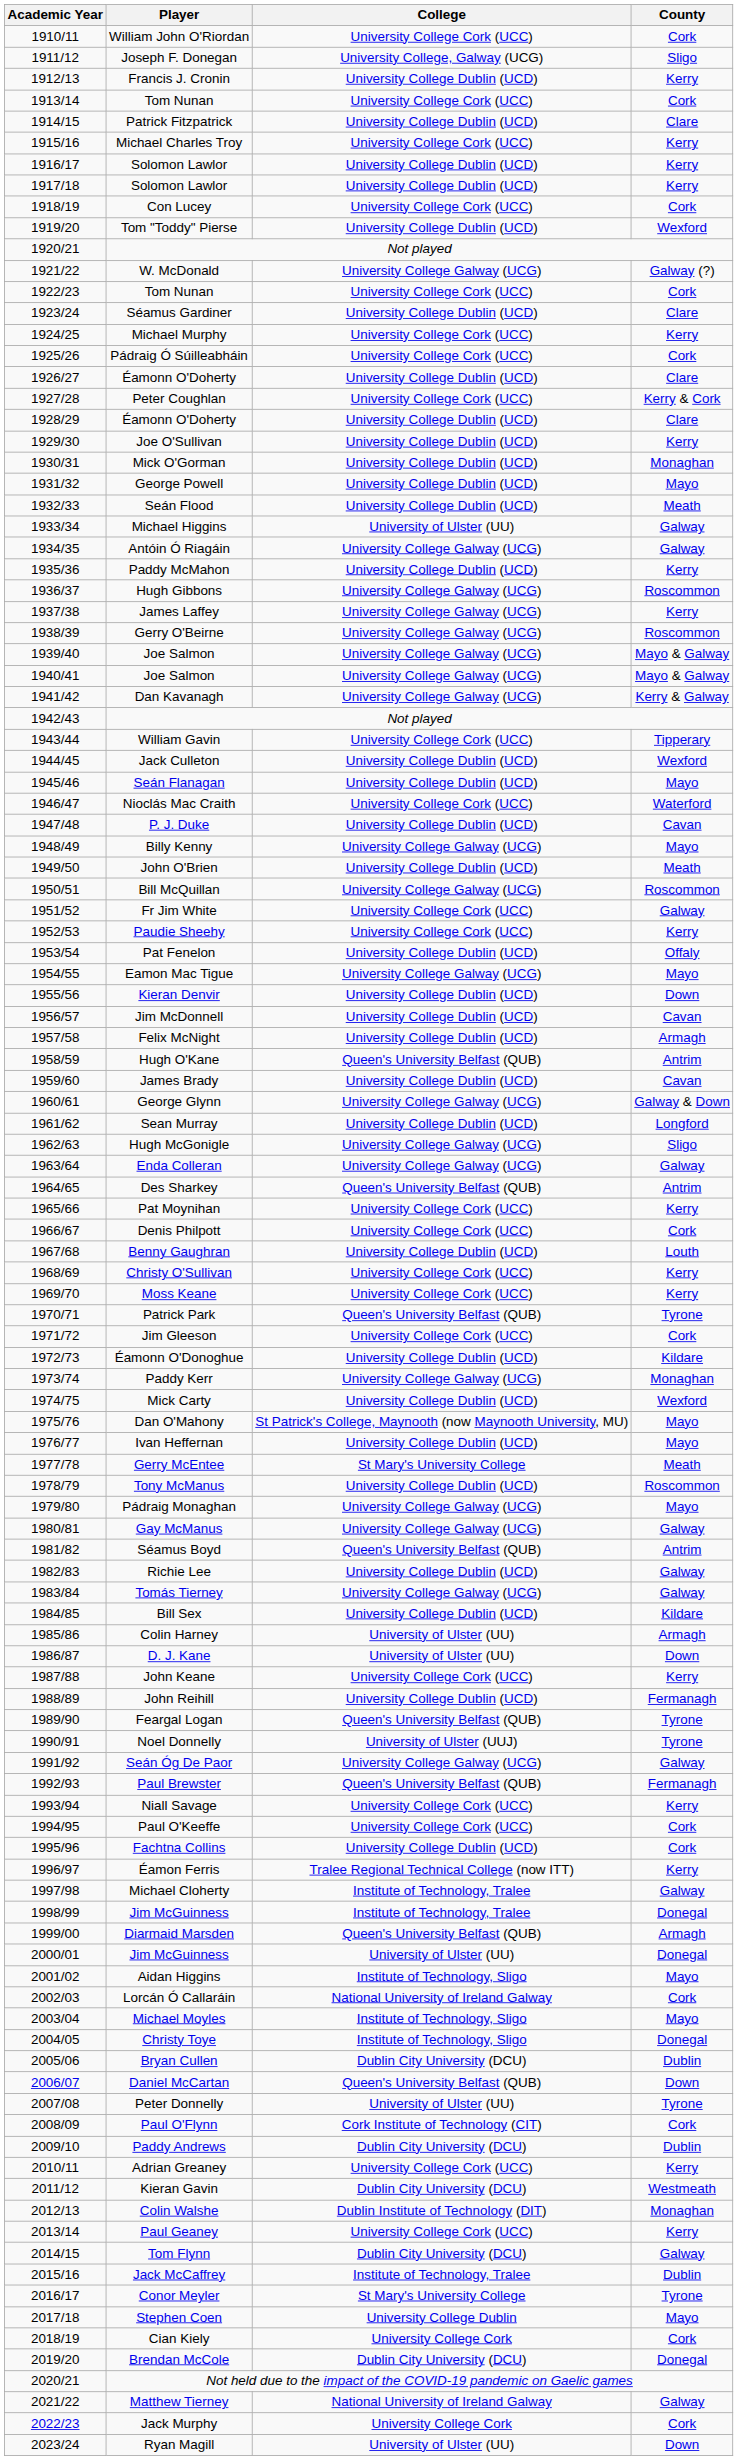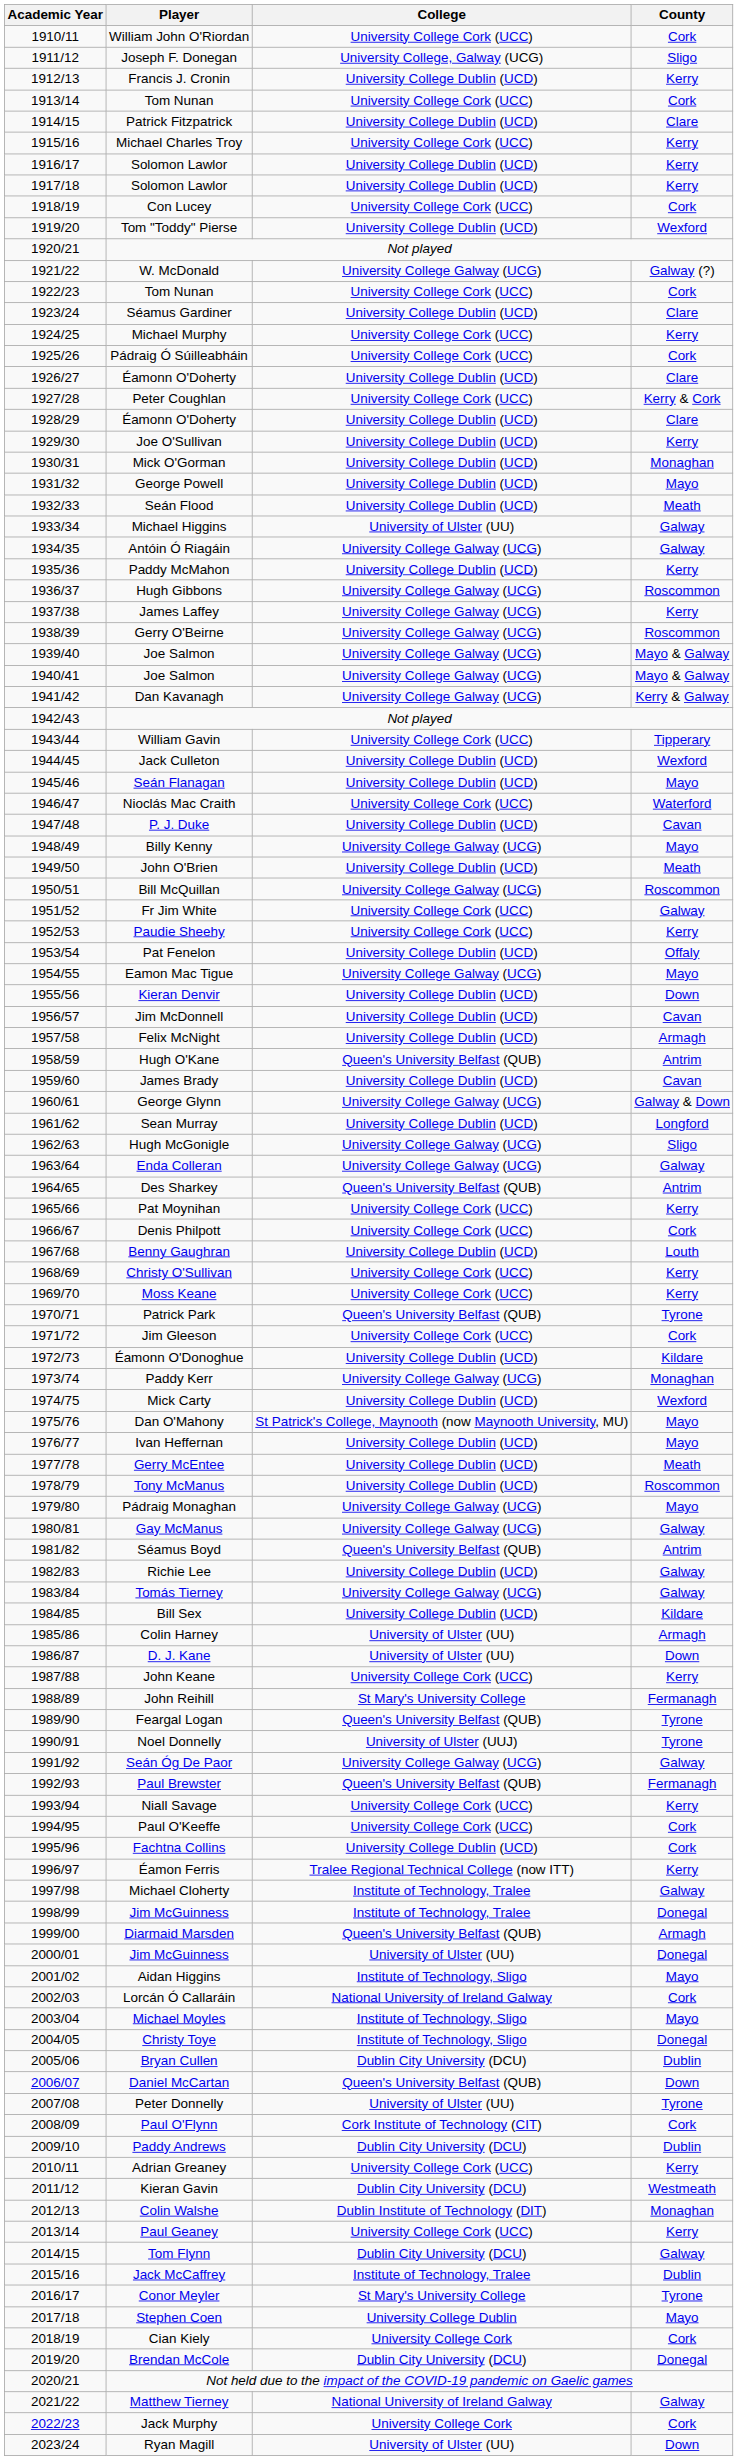Gerry McEntee | College: St Mary's University College -> University College Dublin (UCD)
John Reihill | College: University College Dublin (UCD) -> St Mary's University College
